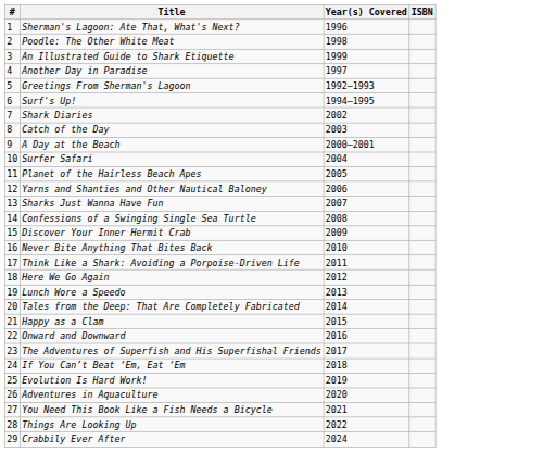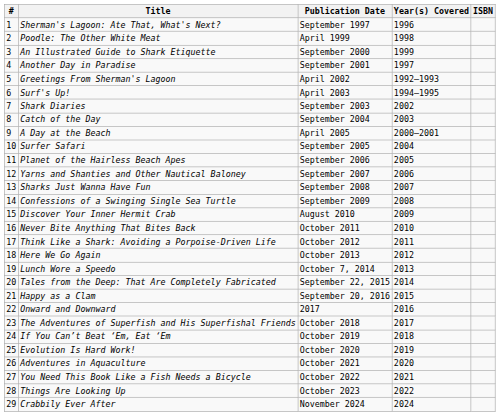+ column: Publication Date | September 1997 | April 1999 | September 2000 | September 2001 | April 2002 | April 2003 | September 2003 | September 2004 | April 2005 | September 2005 | September 2006 | September 2007 | September 2008 | September 2009 | August 2010 | October 2011 | October 2012 | October 2013 | October 7, 2014 | September 22, 2015 | September 20, 2016 | 2017 | October 2018 | October 2019 | October 2020 | October 2021 | October 2022 | October 2023 | November 2024
